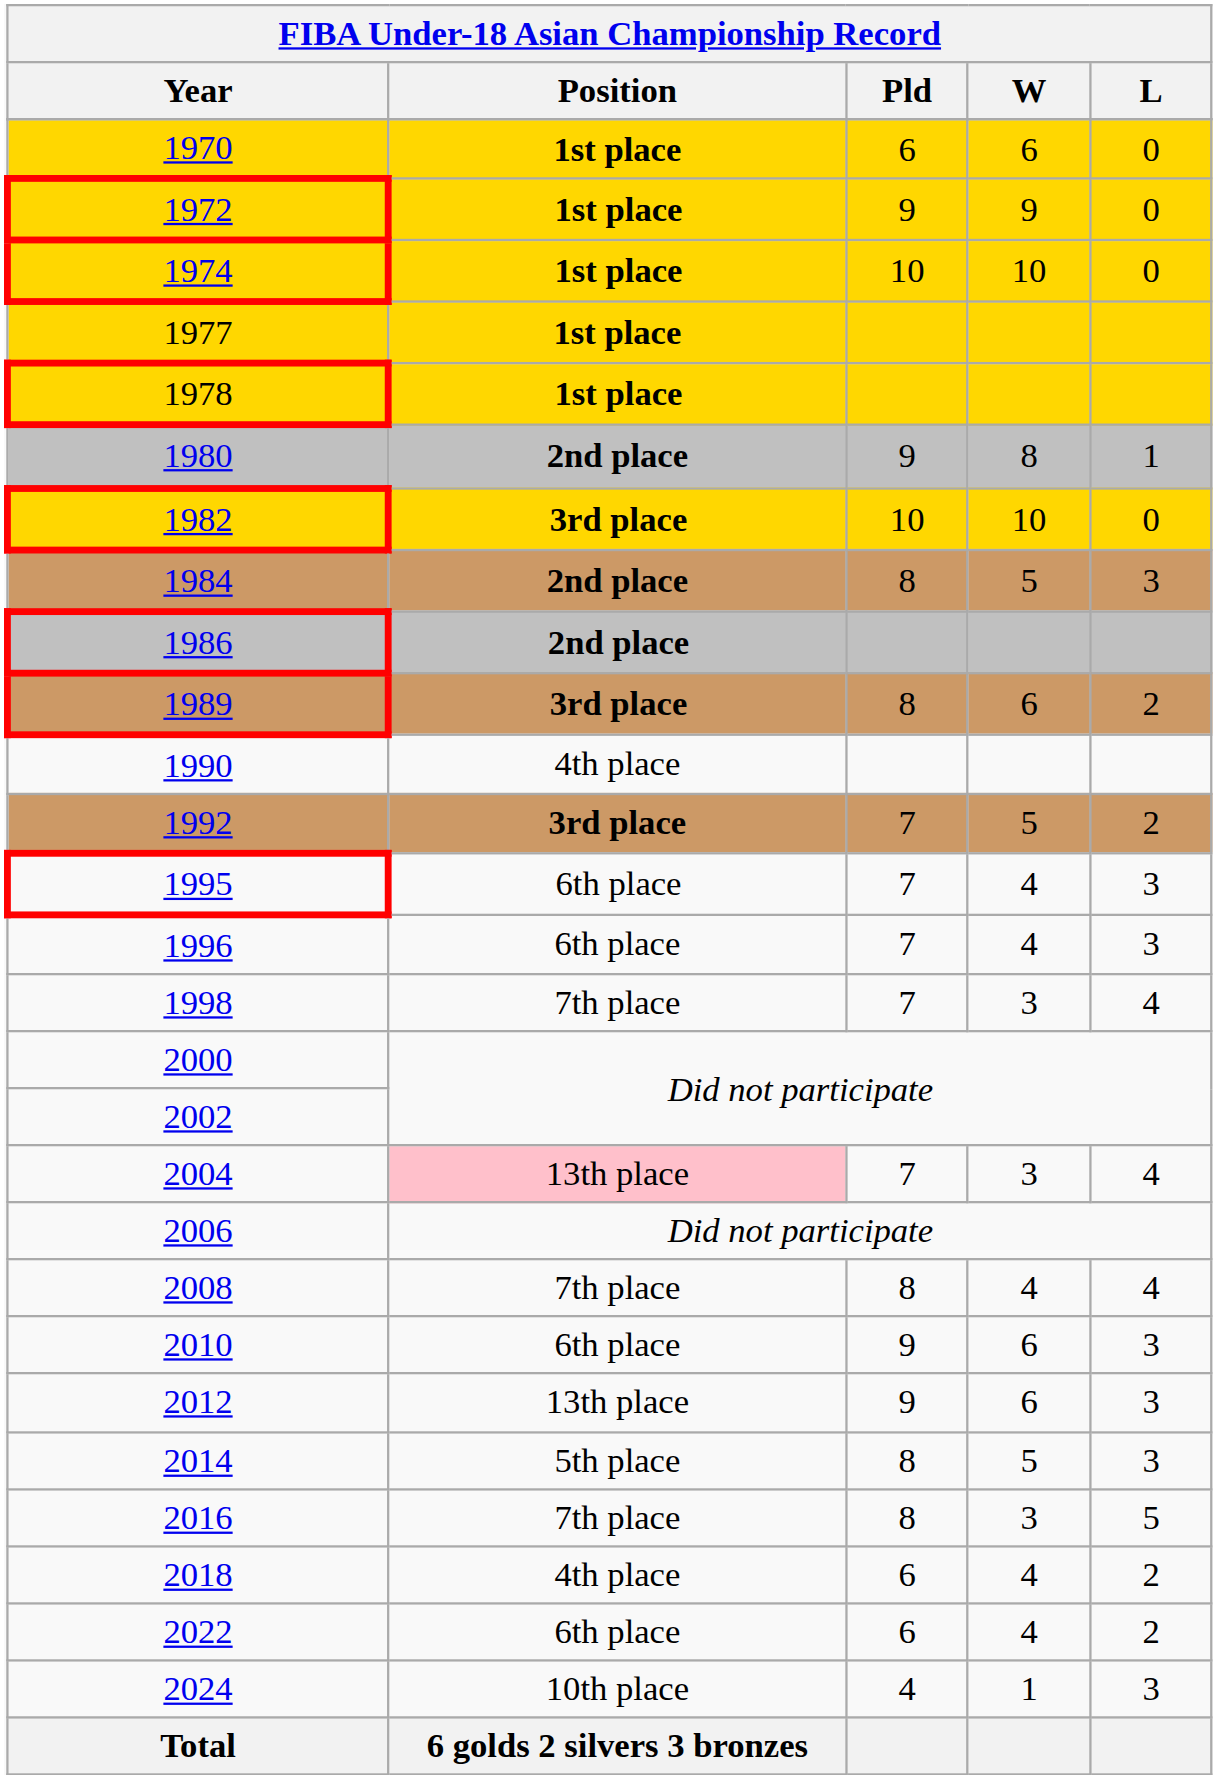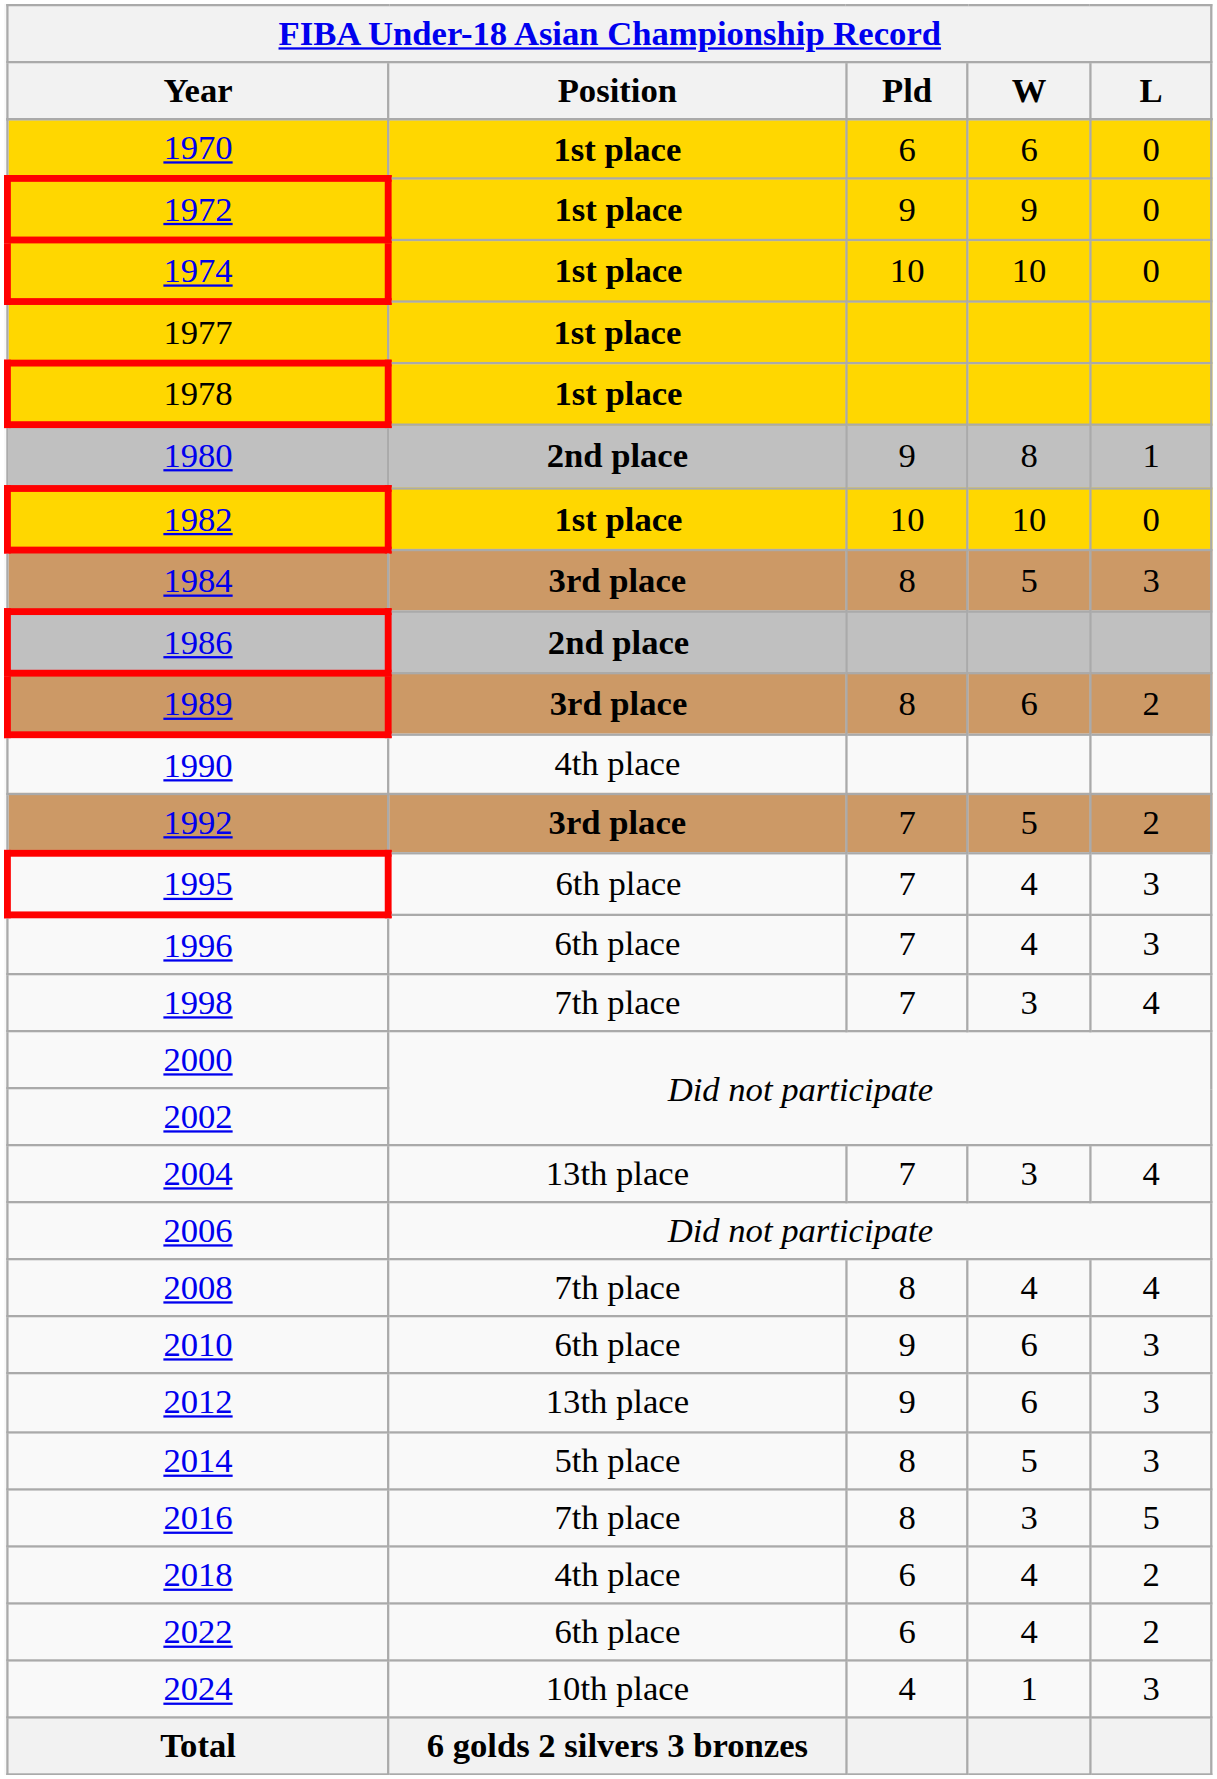1982 | Position: 3rd place -> 1st place
1984 | Position: 2nd place -> 3rd place
2004 | Position: pink background -> no background
